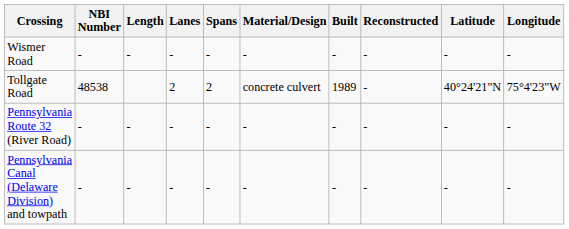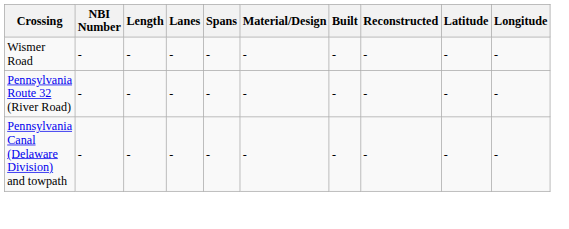- row: Tollgate Road | 48538 | 2 | 2 | concrete culvert | 1989 | - | 40°24'21"N | 75°4'23"W
